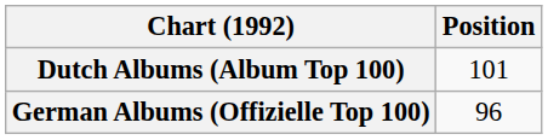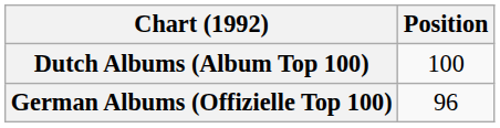Dutch Albums (Album Top 100) | Position: 101 -> 100
